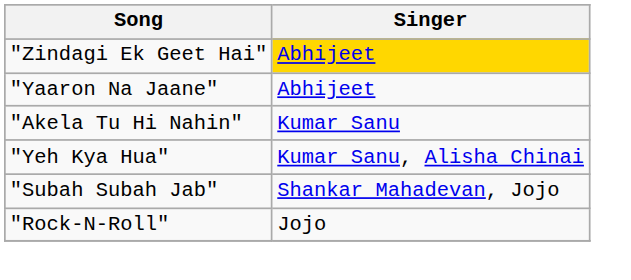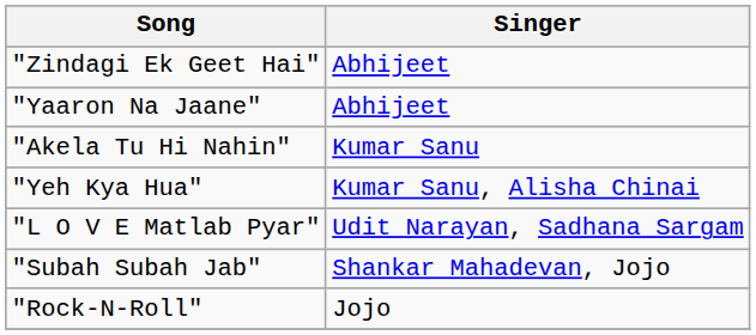"Zindagi Ek Geet Hai" | Singer: gold background -> no background
+ row: "L O V E Matlab Pyar" | Udit Narayan, Sadhana Sargam
